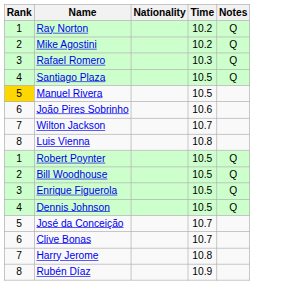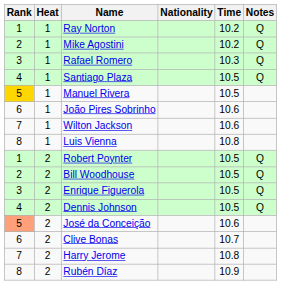+ column: Heat | 1 | 1 | 1 | 1 | 1 | 1 | 1 | 1 | 2 | 2 | 2 | 2 | 2 | 2 | 2 | 2
Wilton Jackson | Time: 10.7 -> 10.6
José da Conceição | Rank: no background -> lightsalmon background
José da Conceição | Time: 10.7 -> 10.6
